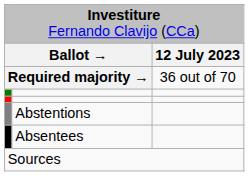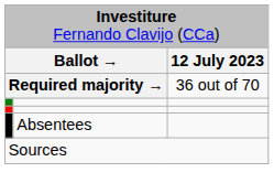- row: Abstentions
